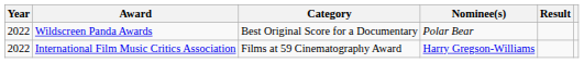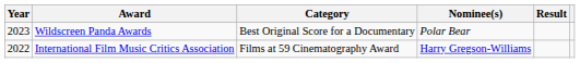Wildscreen Panda Awards | Year: 2022 -> 2023
